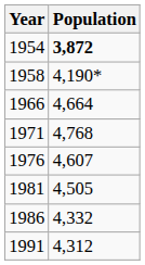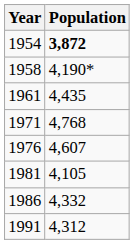+ row: 1961 | 4,435
- row: 1966 | 4,664
1981 | Population: 4,505 -> 4,105
